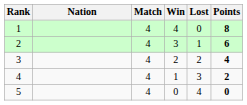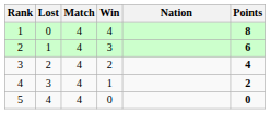columns swapped: Nation <-> Lost
